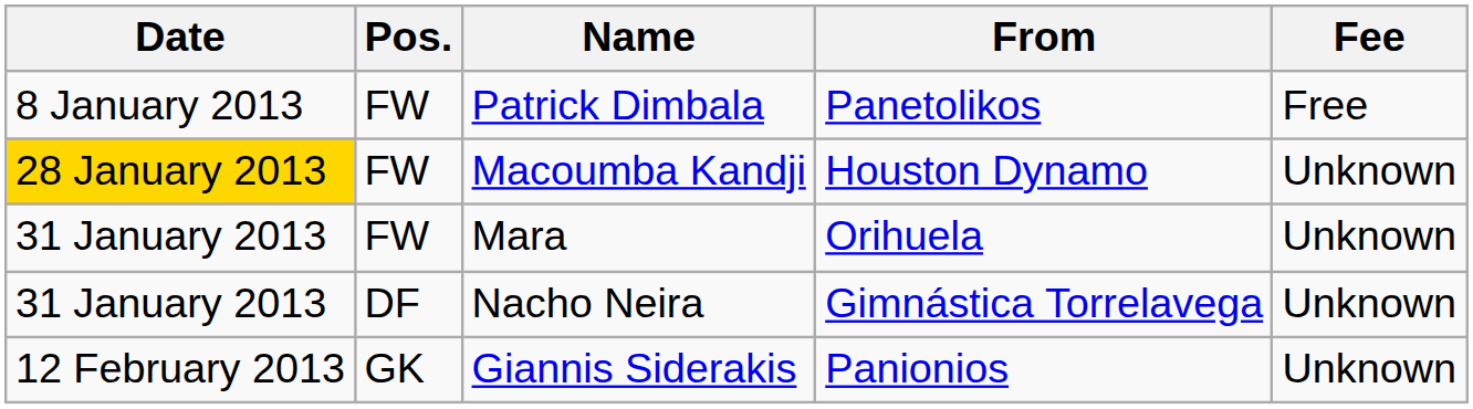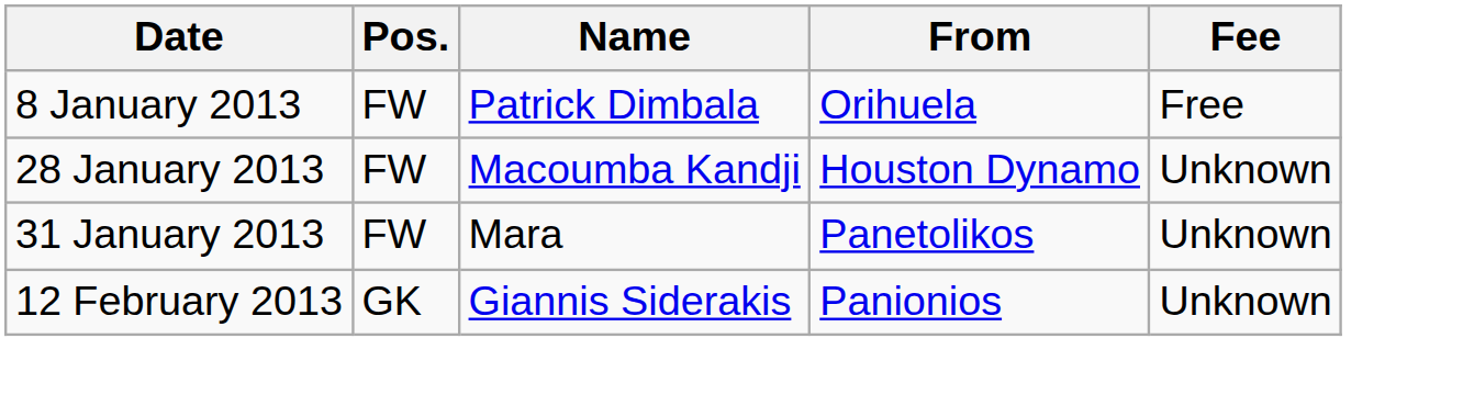Patrick Dimbala | From: Panetolikos -> Orihuela
Macoumba Kandji | Date: gold background -> no background
Mara | From: Orihuela -> Panetolikos
- row: 31 January 2013 | DF | Nacho Neira | Gimnástica Torrelavega | Unknown
